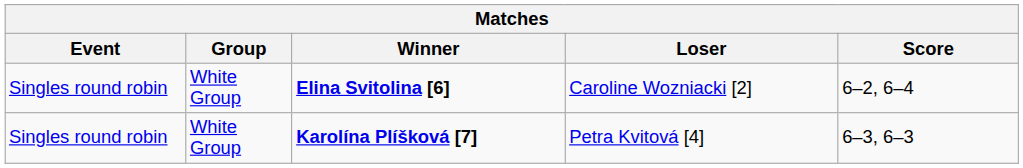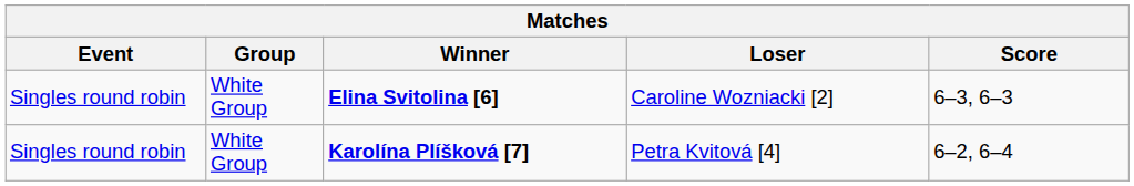Elina Svitolina [6] | Score: 6–2, 6–4 -> 6–3, 6–3
Karolína Plíšková [7] | Score: 6–3, 6–3 -> 6–2, 6–4
